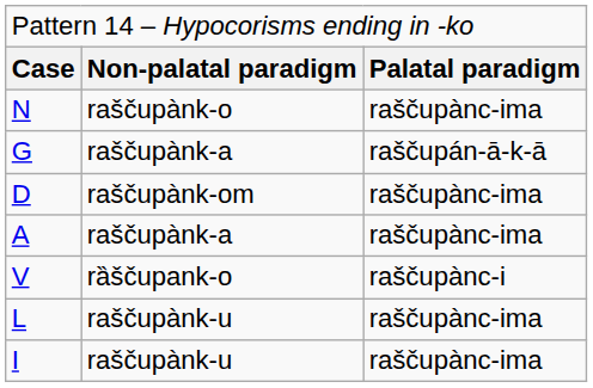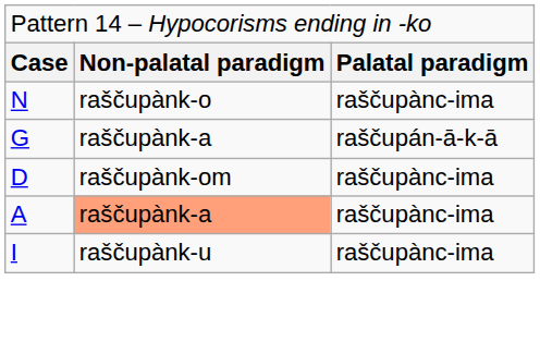A | column 2: no background -> lightsalmon background
- row: V | rȁščupank-o | raščupànc-i
- row: L | raščupànk-u | raščupànc-ima
